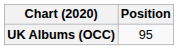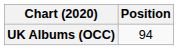UK Albums (OCC) | Position: 95 -> 94
